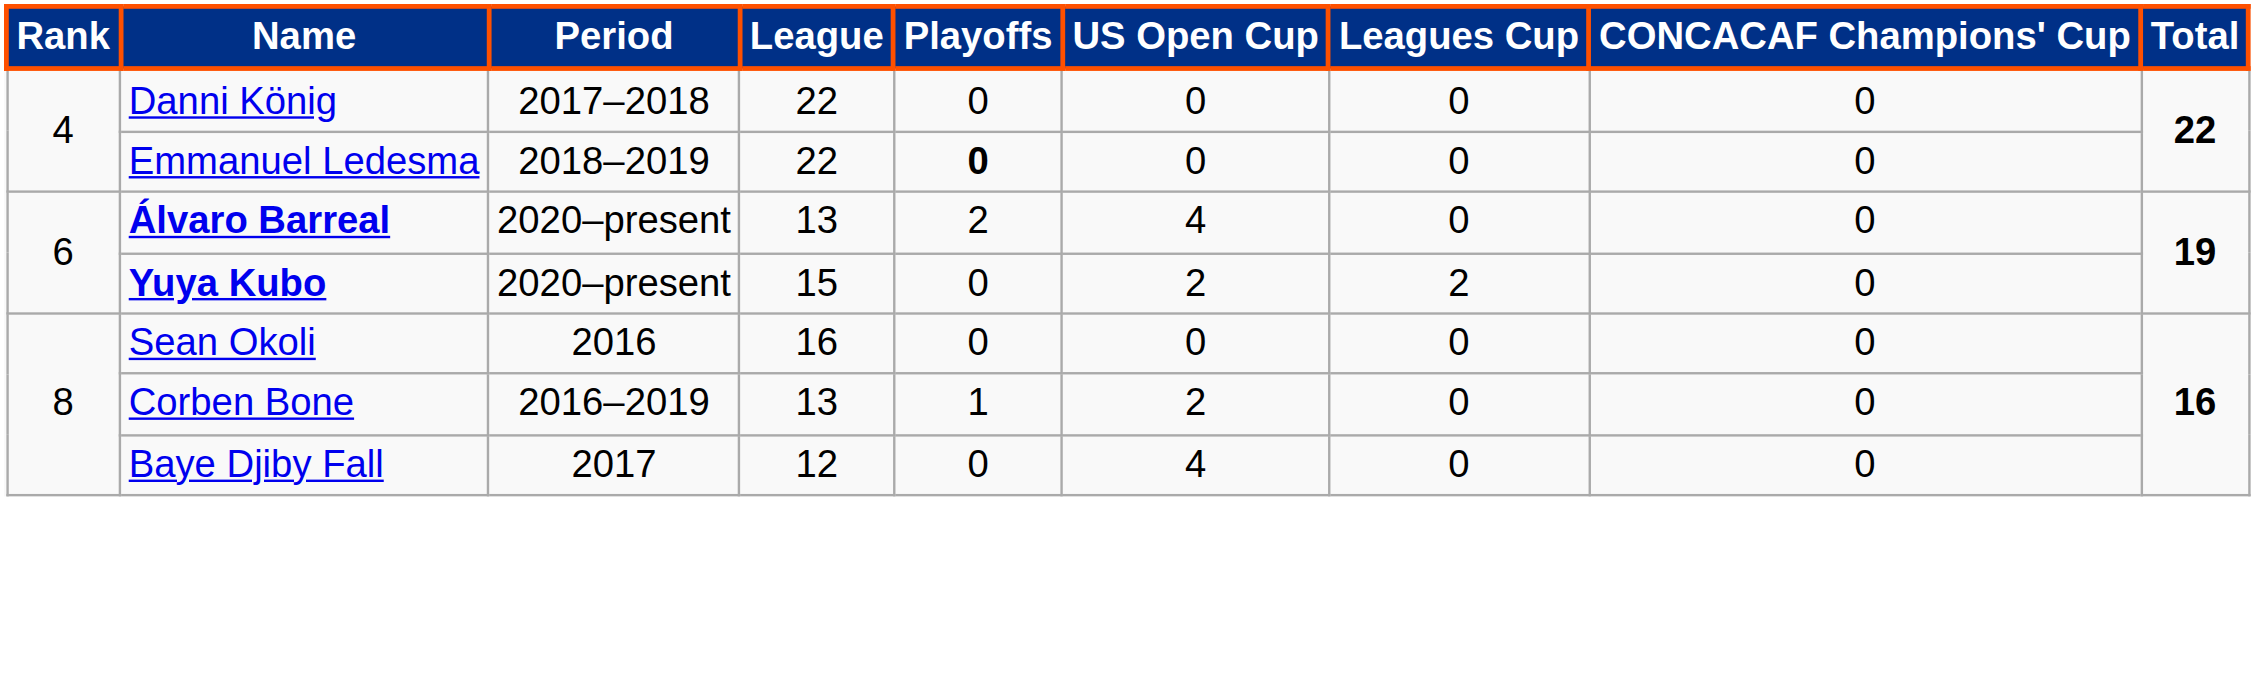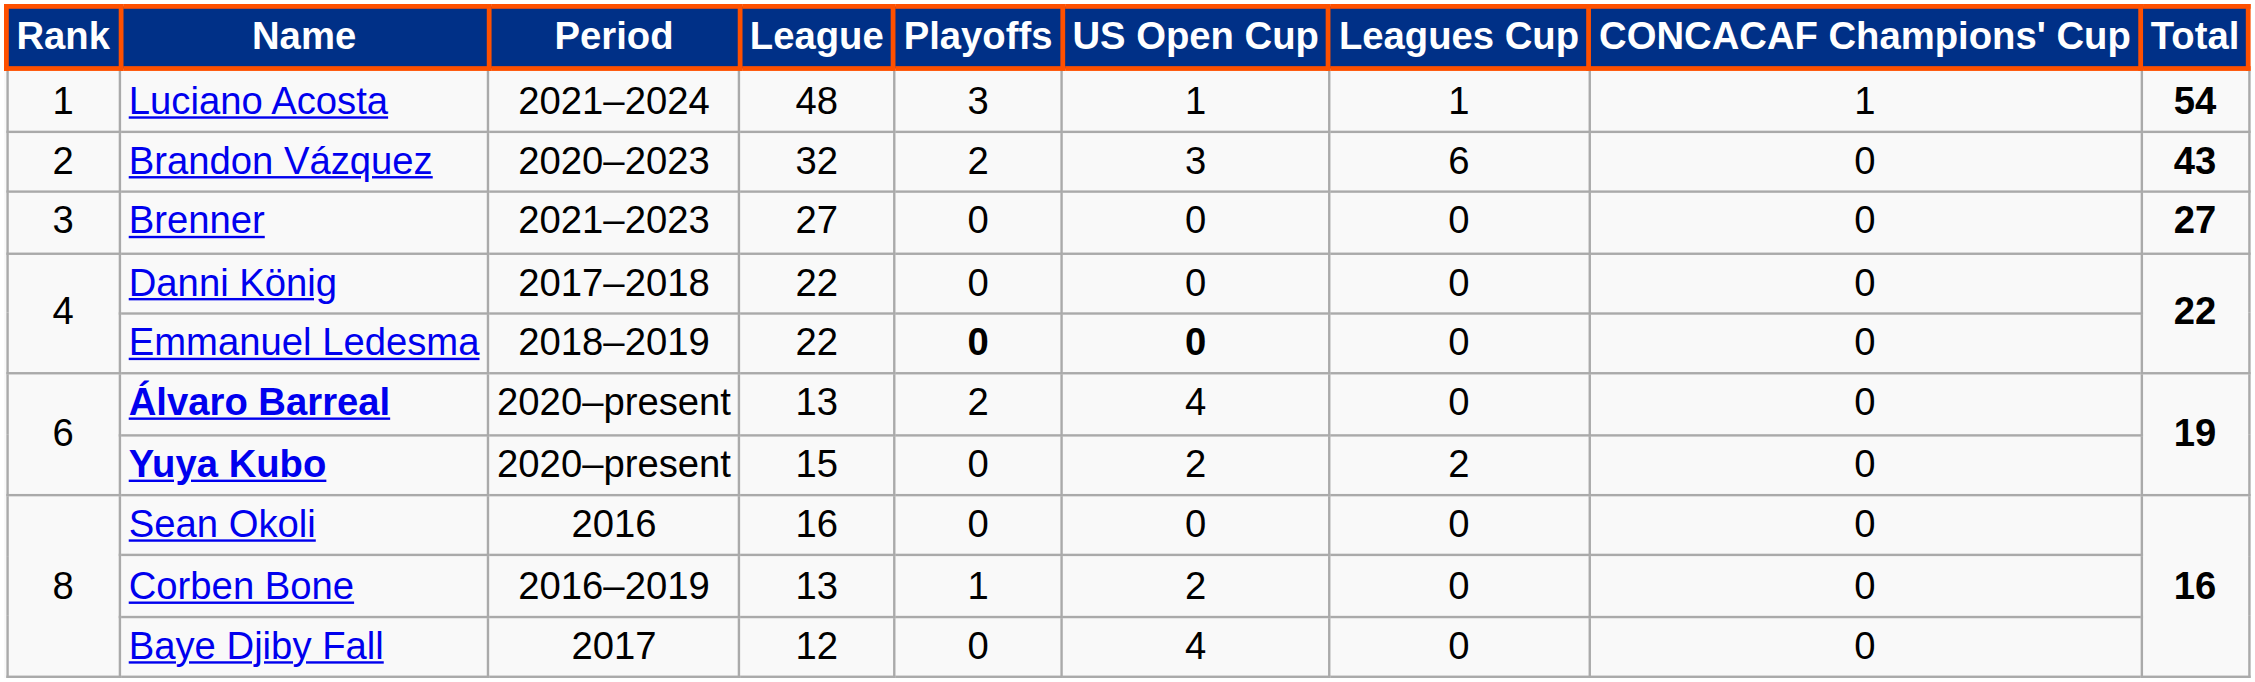+ row: 1 | Luciano Acosta | 2021–2024 | 48 | 3 | 1 | 1 | 1 | 54
+ row: 2 | Brandon Vázquez | 2020–2023 | 32 | 2 | 3 | 6 | 0 | 43
+ row: 3 | Brenner | 2021–2023 | 27 | 0 | 0 | 0 | 0 | 27
Emmanuel Ledesma | US Open Cup: normal -> bold
